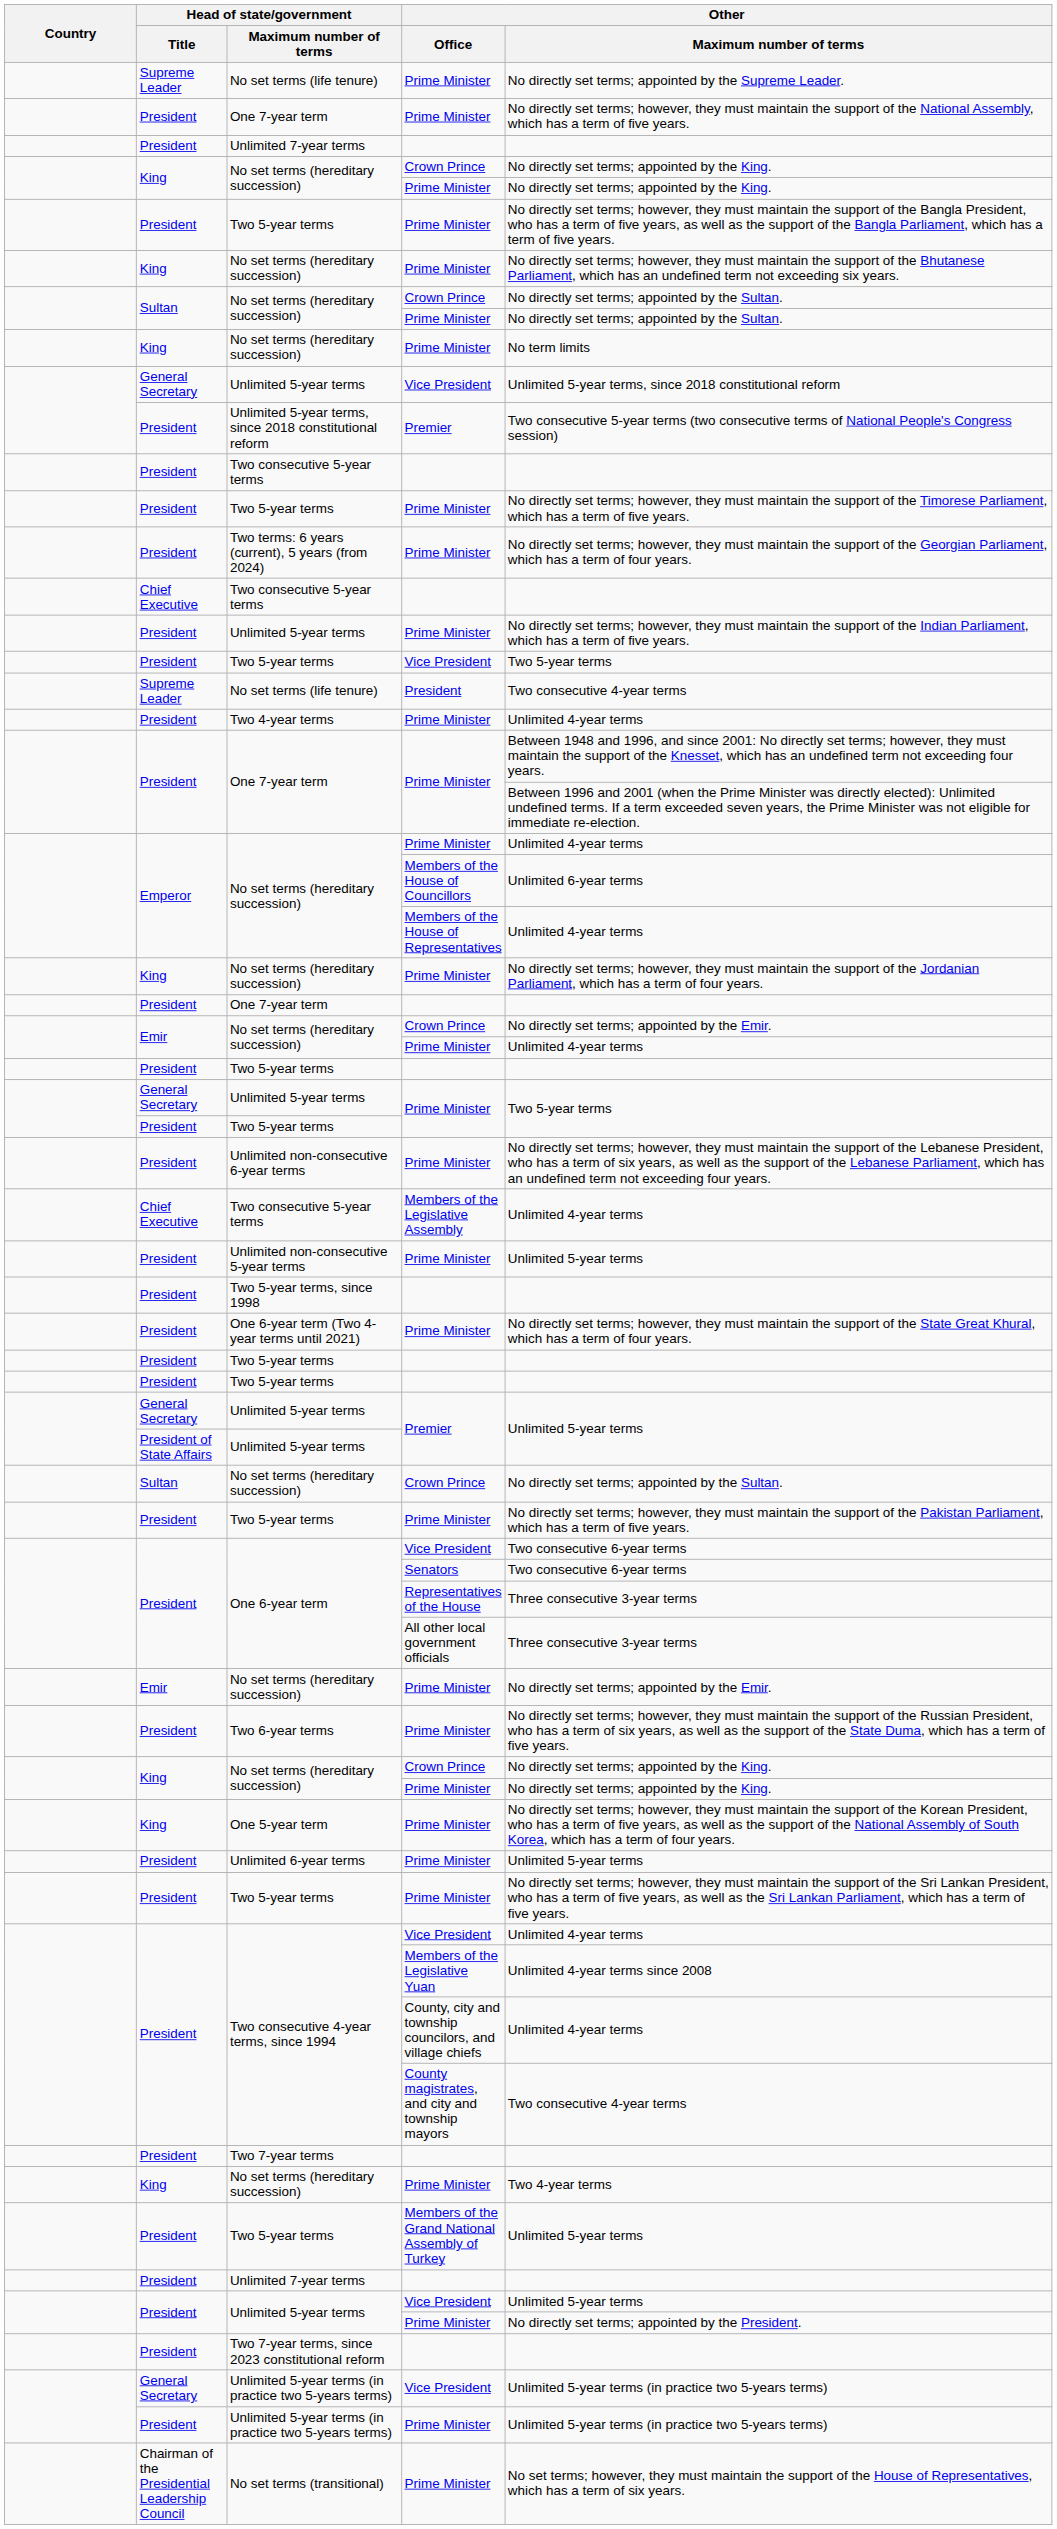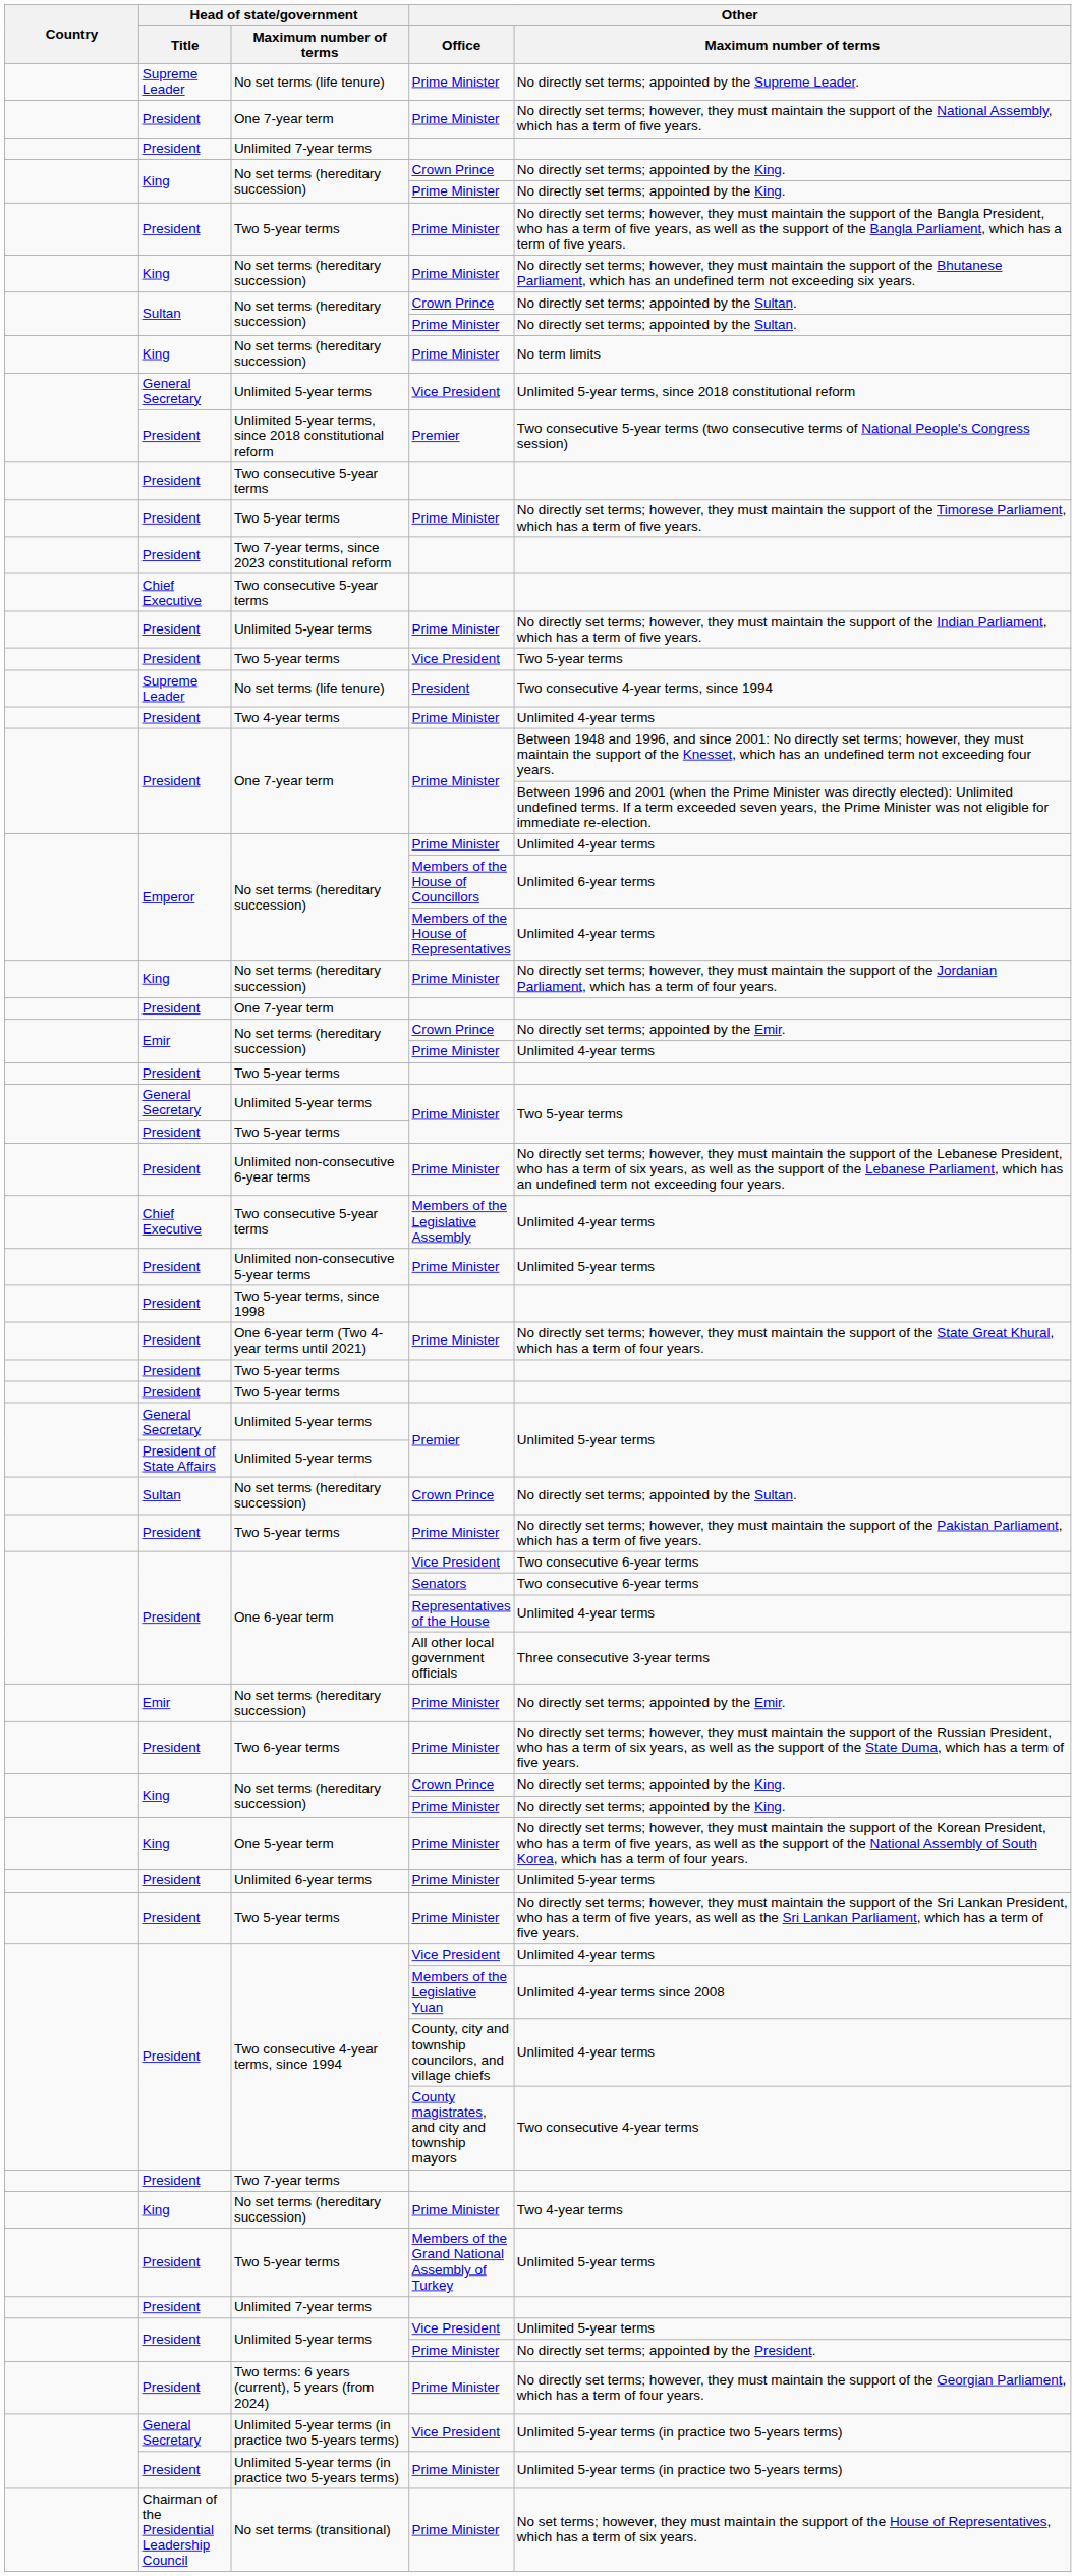rows swapped: Two terms: 6 years (current), 5 years (from 2024) <-> Two 7-year terms, since 2023 constitutional reform
No set terms (life tenure) / President | Other / Maximum number of terms: Two consecutive 4-year terms -> Two consecutive 4-year terms, since 1994
One 6-year term / Representatives of the House | Other / Maximum number of terms: Three consecutive 3-year terms -> Unlimited 4-year terms
